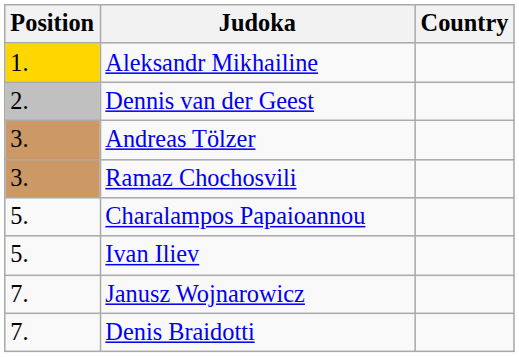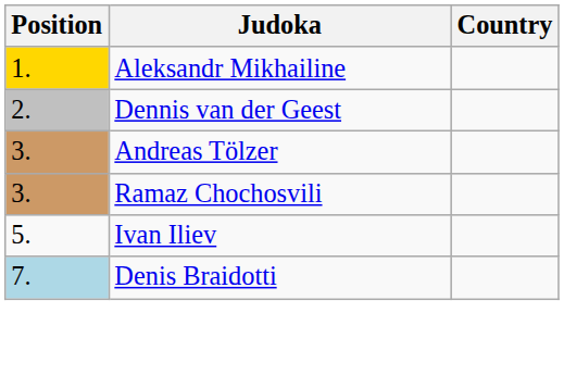- row: 5. | Charalampos Papaioannou
- row: 7. | Janusz Wojnarowicz
Denis Braidotti | Position: no background -> lightblue background
